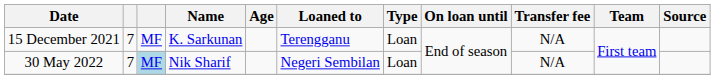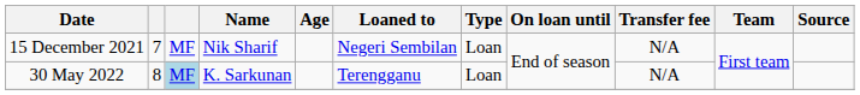15 December 2021 | Name: K. Sarkunan -> Nik Sharif
15 December 2021 | Loaned to: Terengganu -> Negeri Sembilan
30 May 2022 | column 2: 7 -> 8
30 May 2022 | Name: Nik Sharif -> K. Sarkunan
30 May 2022 | Loaned to: Negeri Sembilan -> Terengganu
